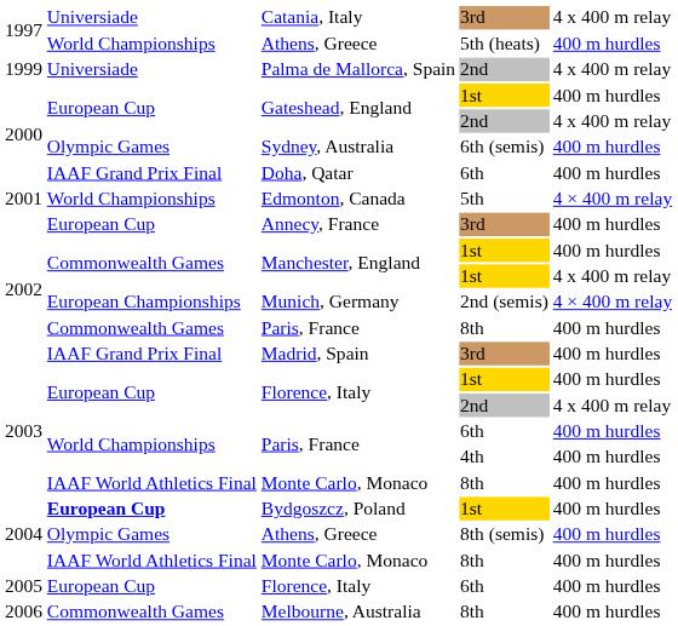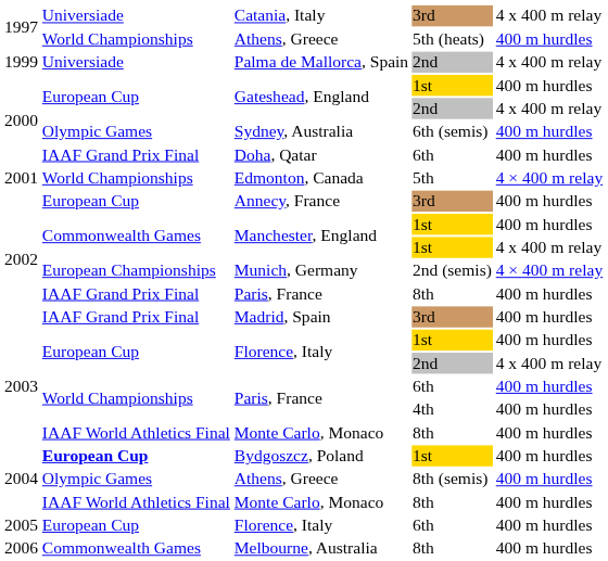Paris, France / 8th | column 2: Commonwealth Games -> IAAF Grand Prix Final
